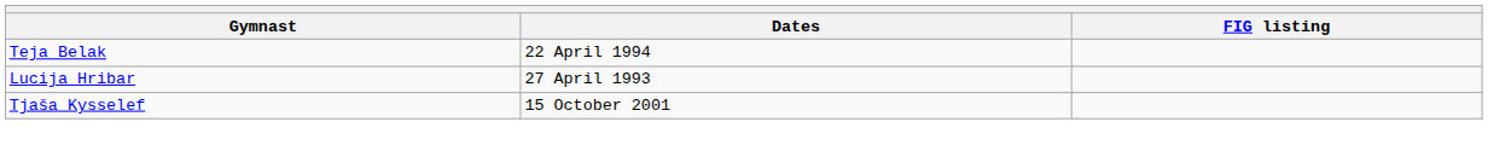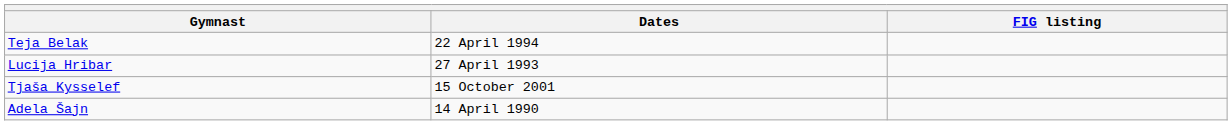+ row: Adela Šajn | 14 April 1990
